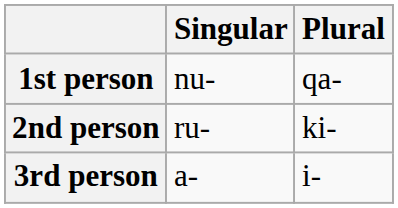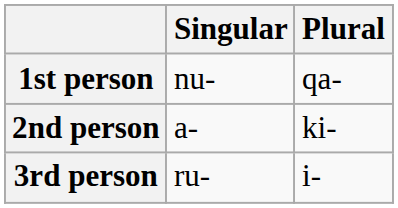2nd person | Singular: ru- -> a-
3rd person | Singular: a- -> ru-
